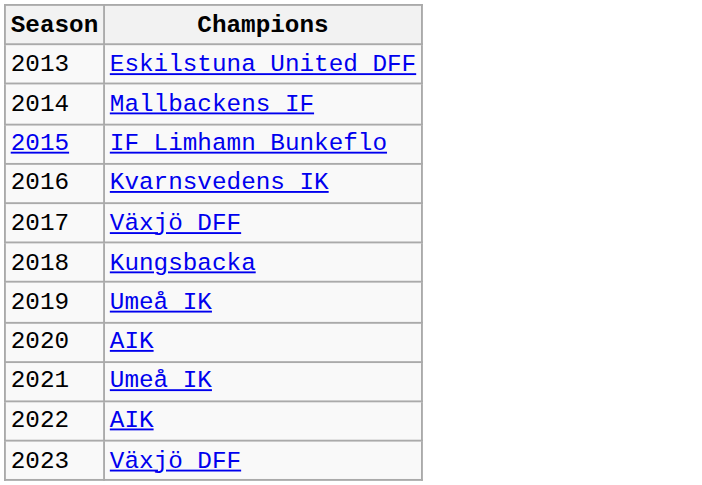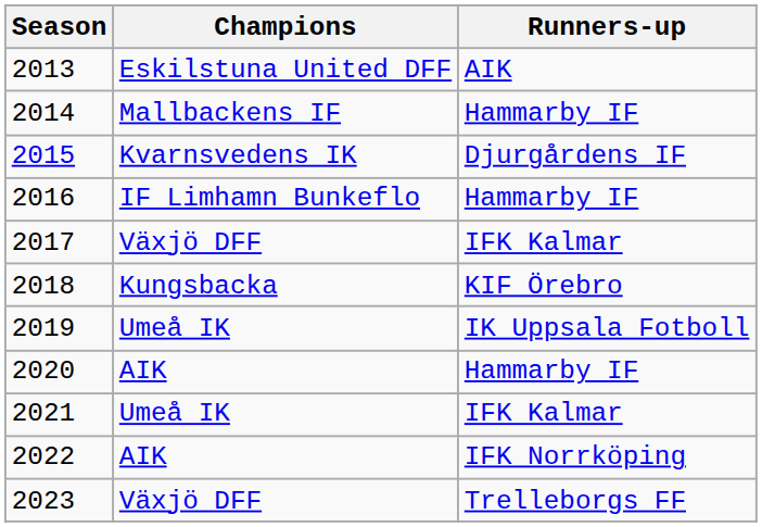+ column: Runners-up | AIK | Hammarby IF | Djurgårdens IF | Hammarby IF | IFK Kalmar | KIF Örebro | IK Uppsala Fotboll | Hammarby IF | IFK Kalmar | IFK Norrköping | Trelleborgs FF
2015 | Champions: IF Limhamn Bunkeflo -> Kvarnsvedens IK
2016 | Champions: Kvarnsvedens IK -> IF Limhamn Bunkeflo
